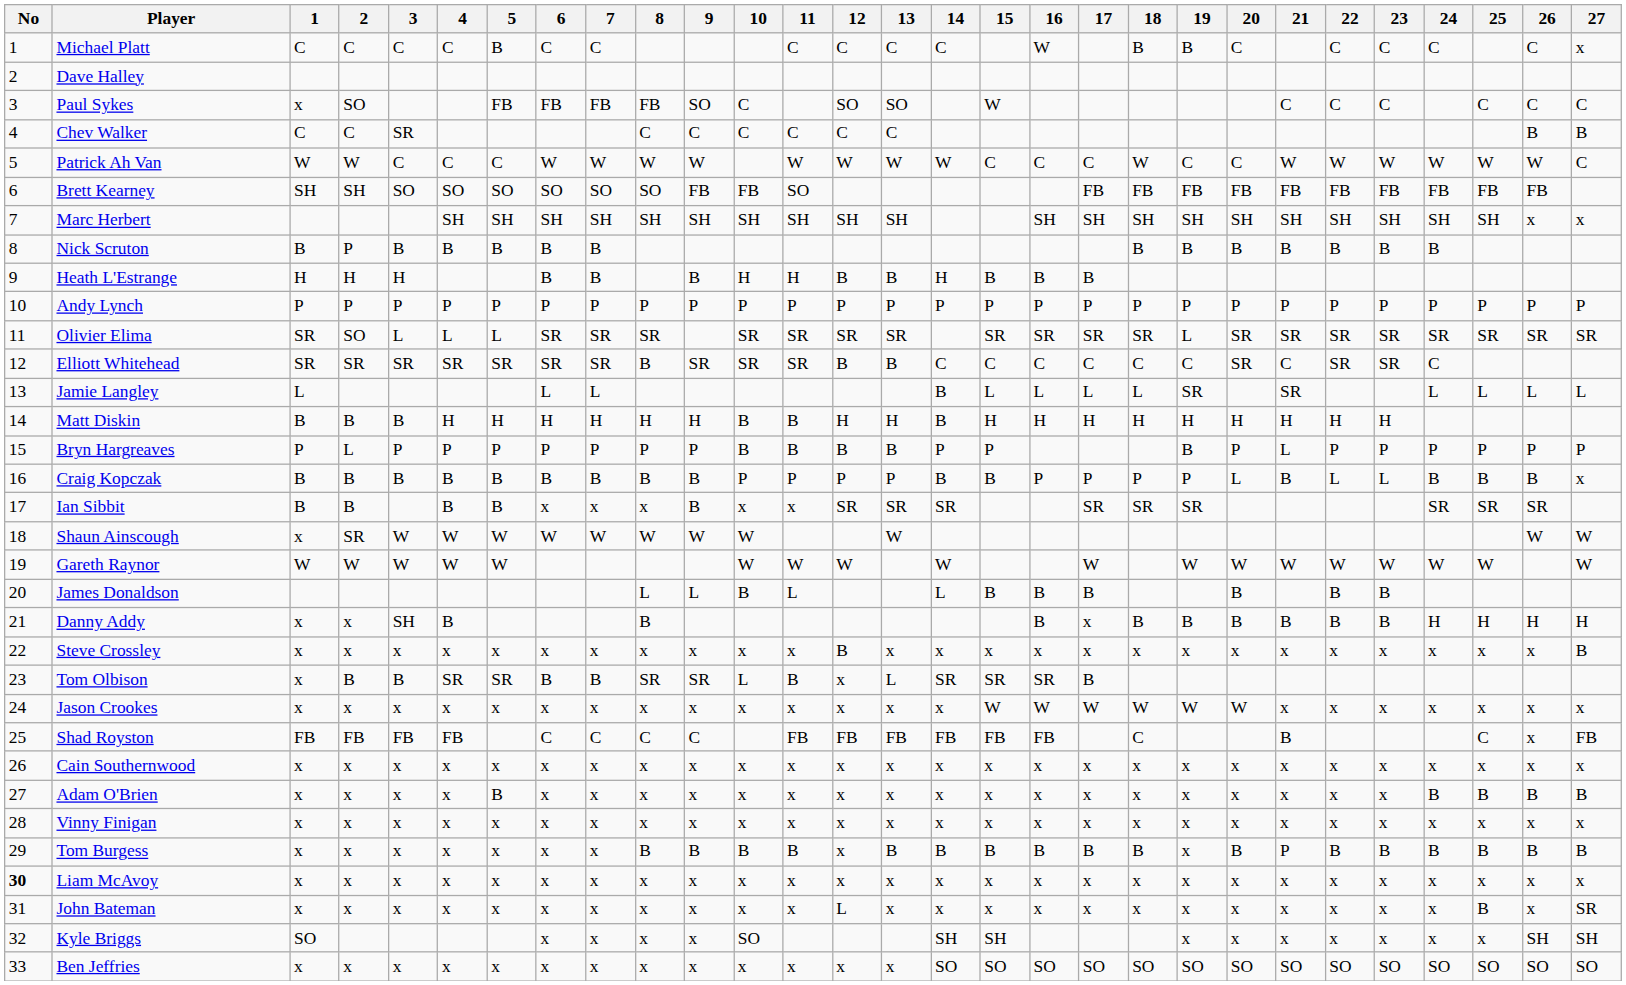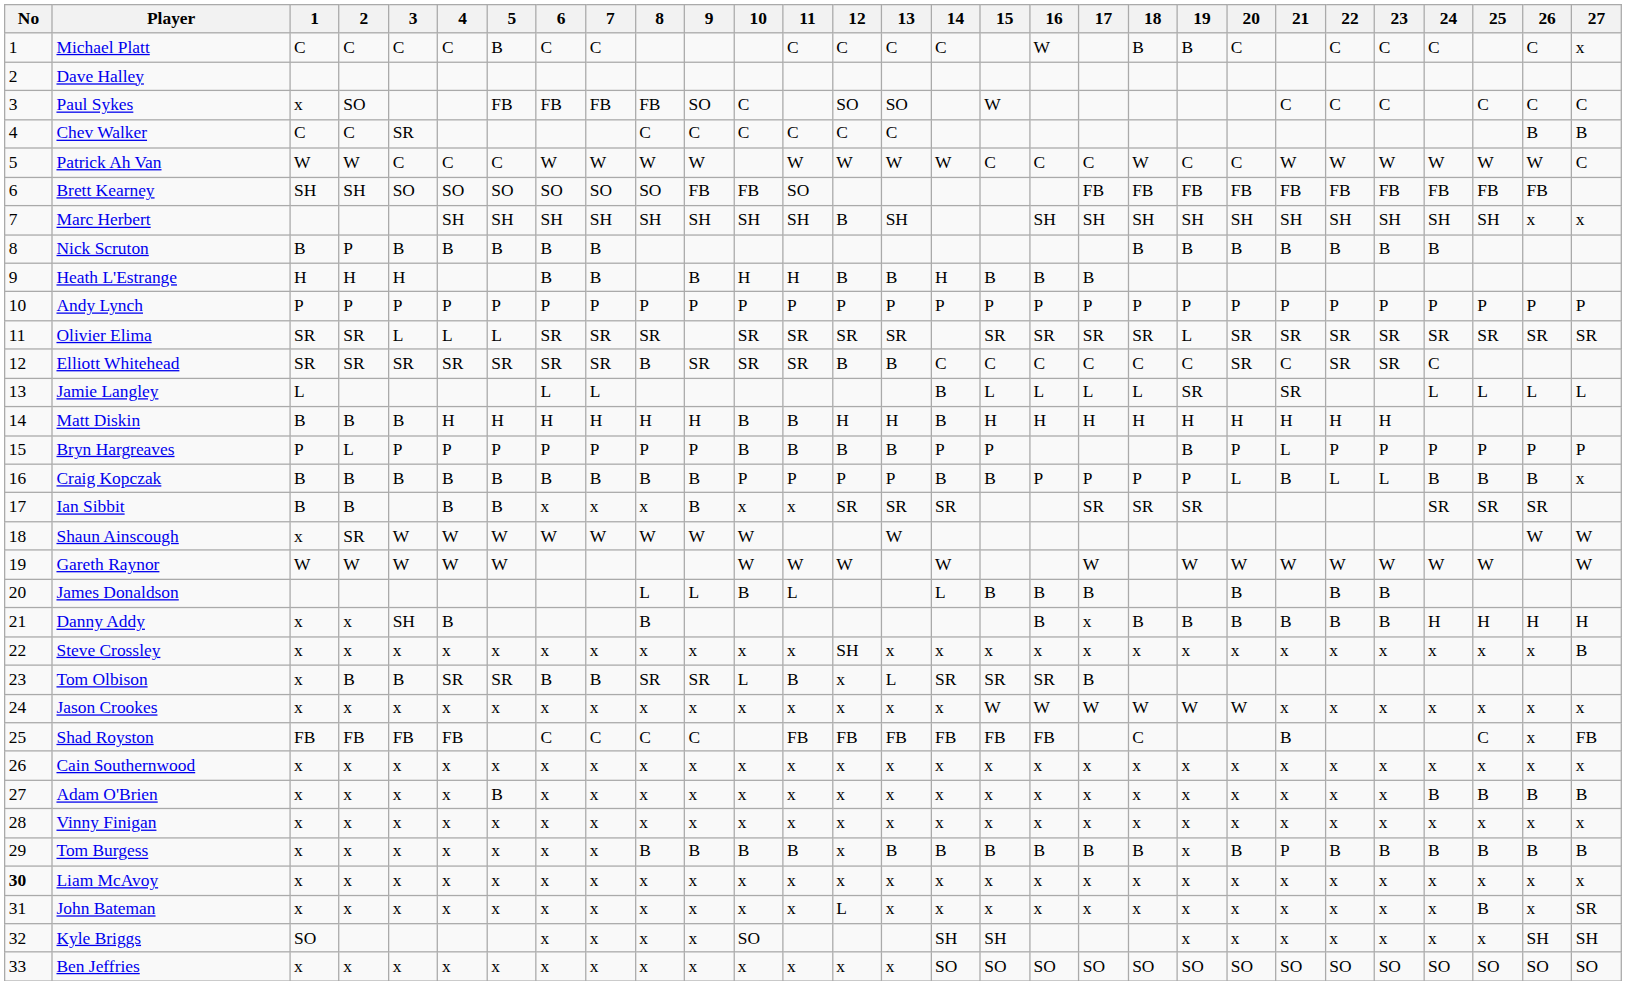Marc Herbert | 12: SH -> B
Olivier Elima | 2: SO -> SR
Steve Crossley | 12: B -> SH
